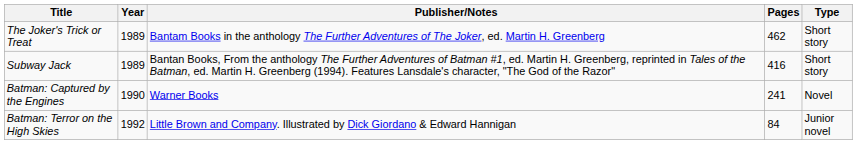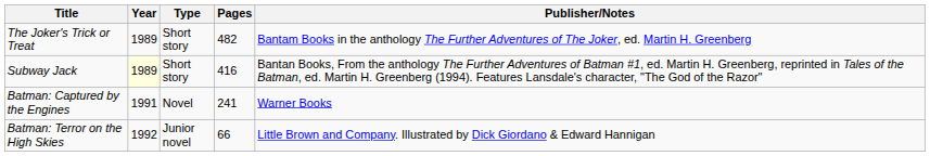columns swapped: Type <-> Publisher/Notes
The Joker's Trick or Treat | Pages: 462 -> 482
Subway Jack | Year: no background -> lightyellow background
Batman: Captured by the Engines | Year: 1990 -> 1991
Batman: Terror on the High Skies | Pages: 84 -> 66
